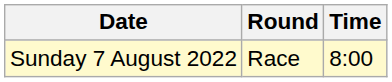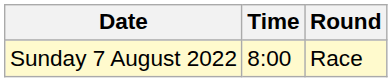columns swapped: Time <-> Round
